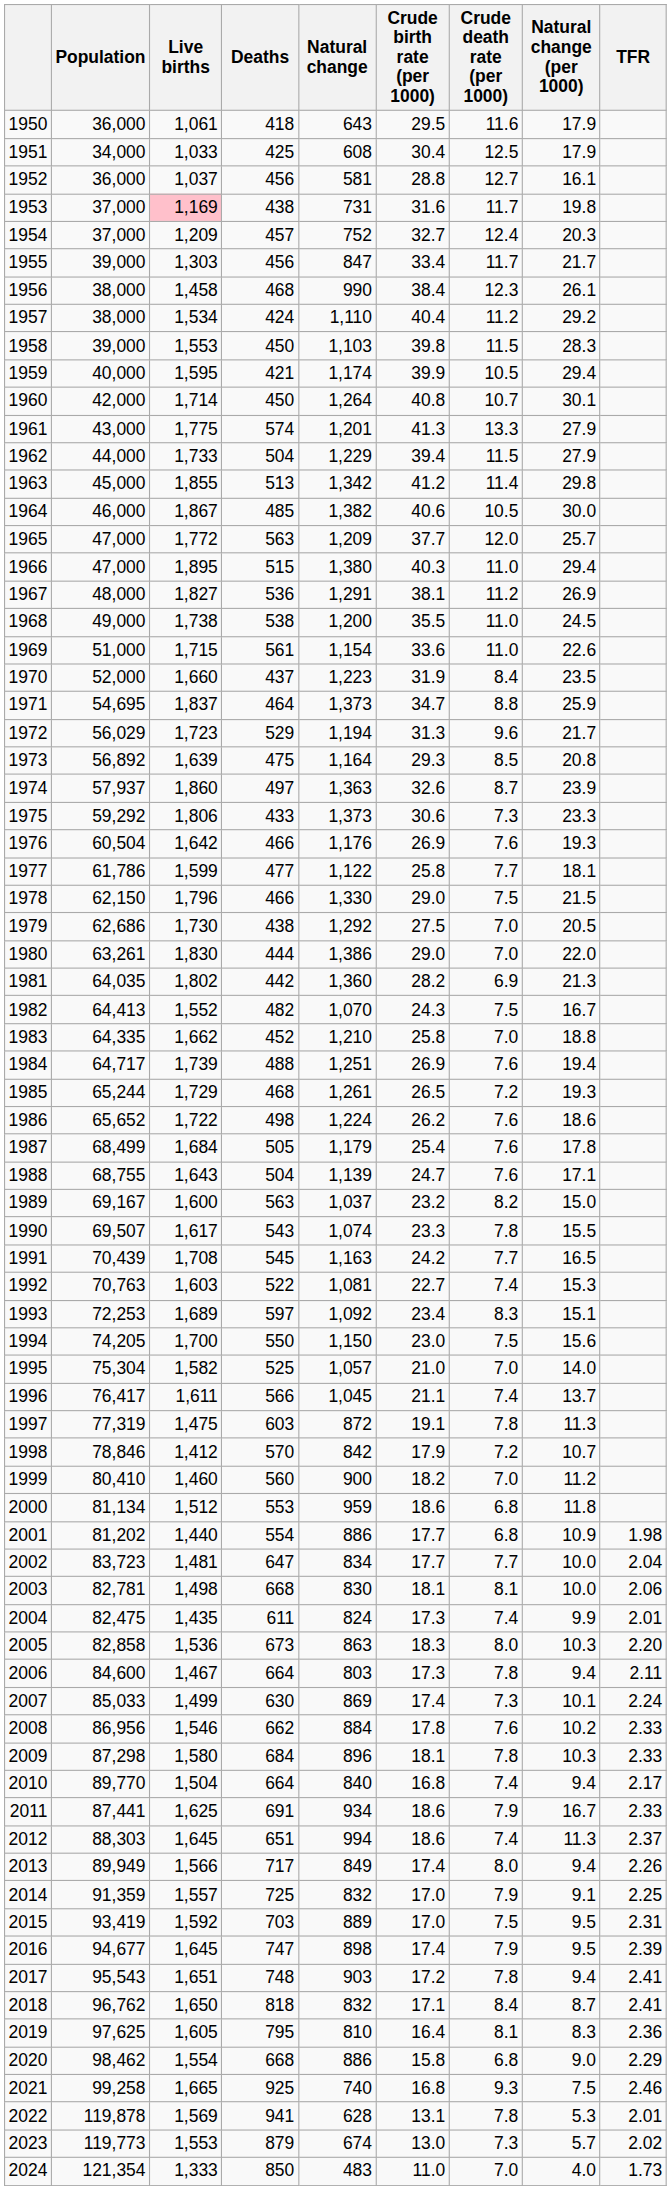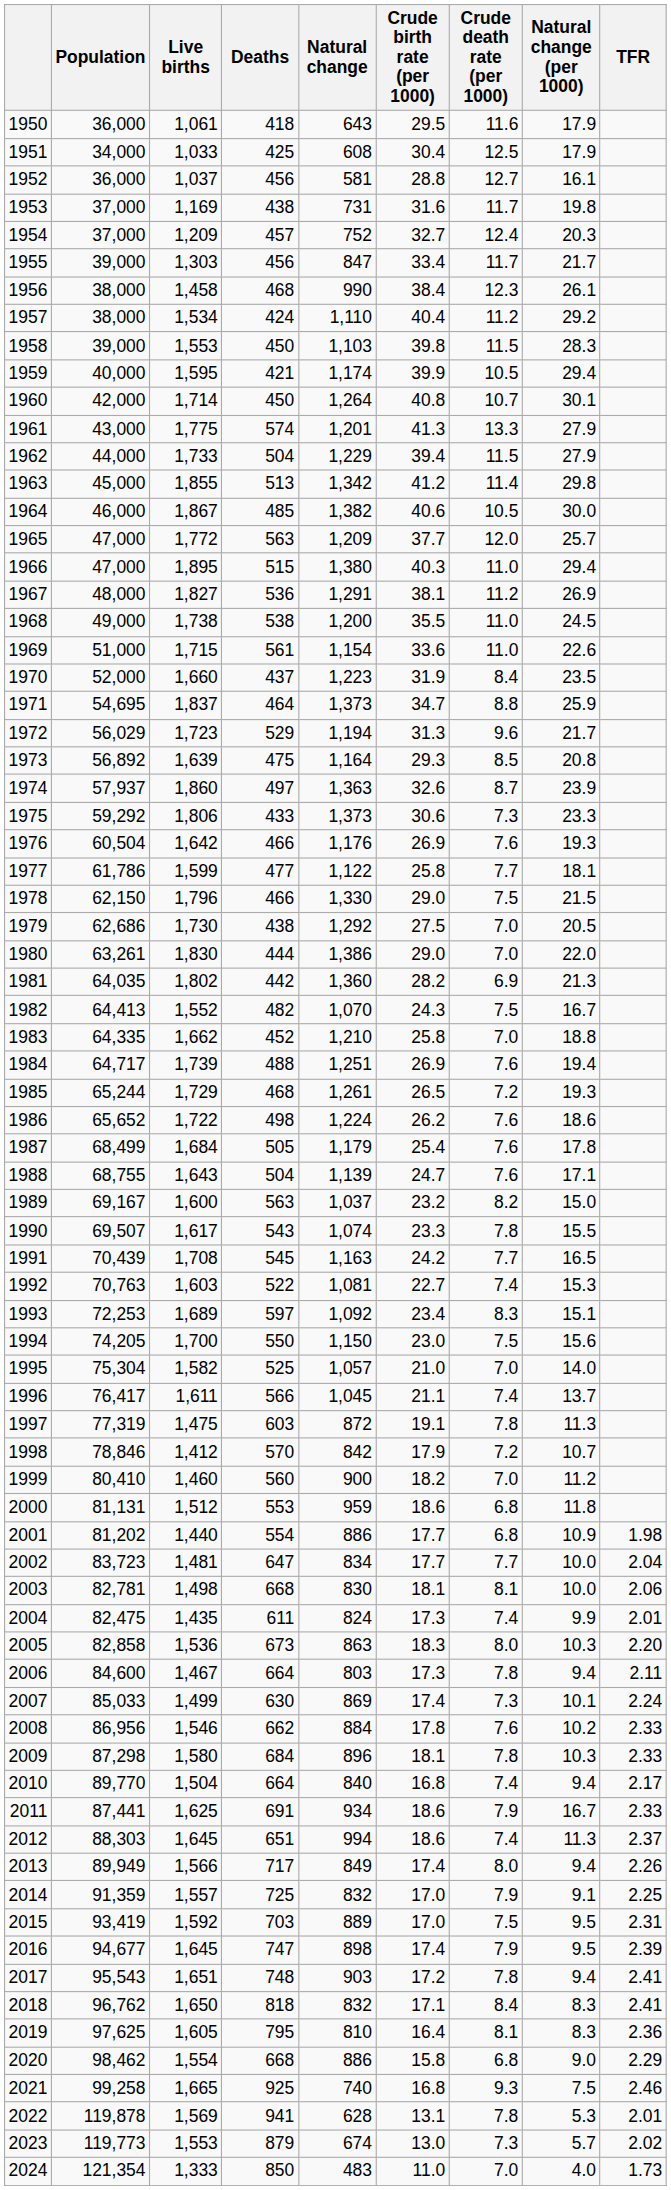1953 | Live births: pink background -> no background
2000 | Population: 81,134 -> 81,131
2018 | Natural change (per 1000): 8.7 -> 8.3
